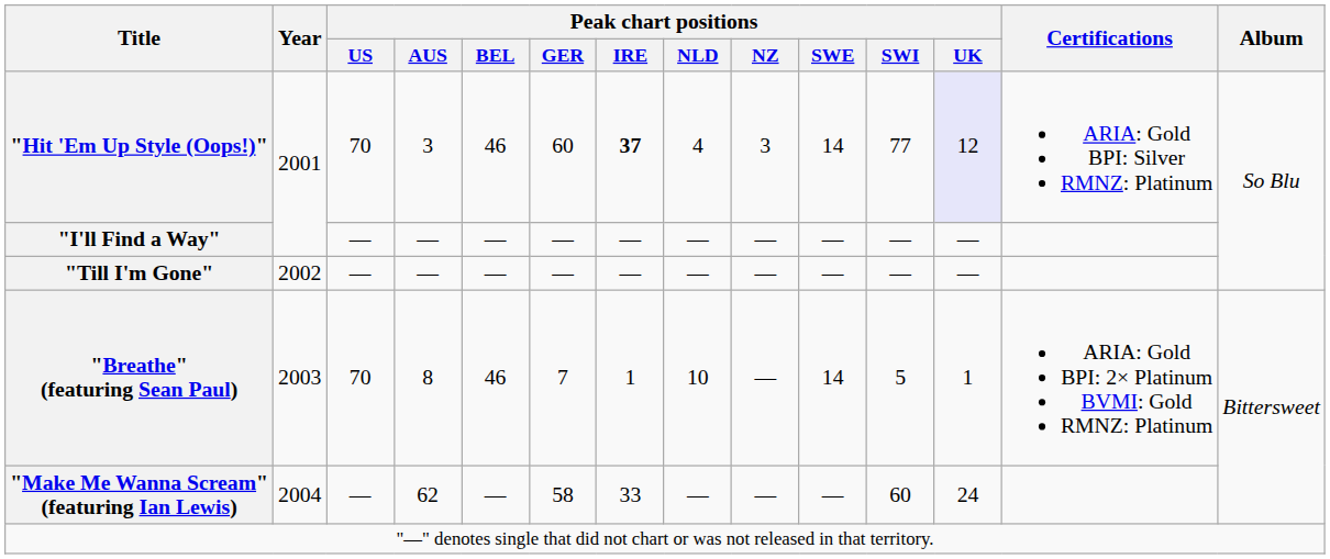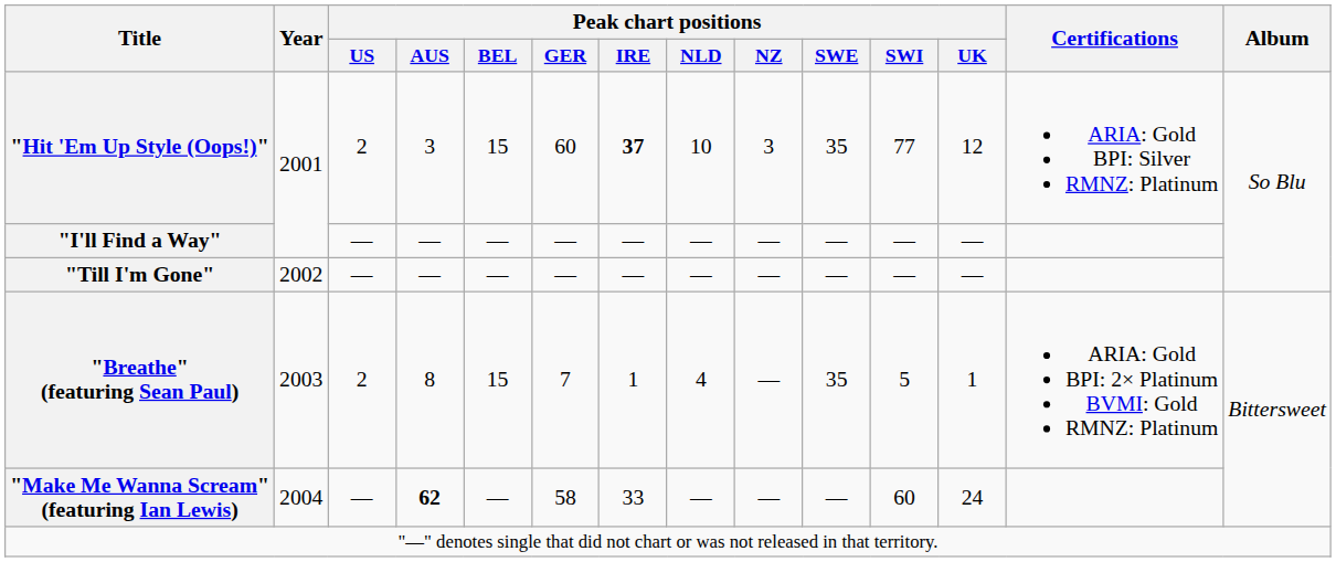"Hit 'Em Up Style (Oops!)" | Peak chart positions / US: 70 -> 2
"Hit 'Em Up Style (Oops!)" | Peak chart positions / BEL: 46 -> 15
"Hit 'Em Up Style (Oops!)" | Peak chart positions / NLD: 4 -> 10
"Hit 'Em Up Style (Oops!)" | Peak chart positions / SWE: 14 -> 35
"Hit 'Em Up Style (Oops!)" | Peak chart positions / UK: lavender background -> no background
"Breathe" (featuring Sean Paul) | Peak chart positions / US: 70 -> 2
"Breathe" (featuring Sean Paul) | Peak chart positions / BEL: 46 -> 15
"Breathe" (featuring Sean Paul) | Peak chart positions / NLD: 10 -> 4
"Breathe" (featuring Sean Paul) | Peak chart positions / SWE: 14 -> 35
"Make Me Wanna Scream" (featuring Ian Lewis) | Peak chart positions / AUS: normal -> bold
